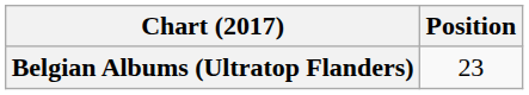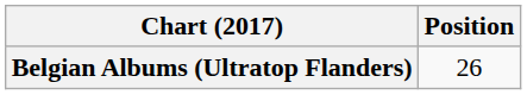Belgian Albums (Ultratop Flanders) | Position: 23 -> 26
